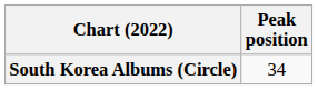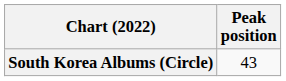South Korea Albums (Circle) | Peak position: 34 -> 43
